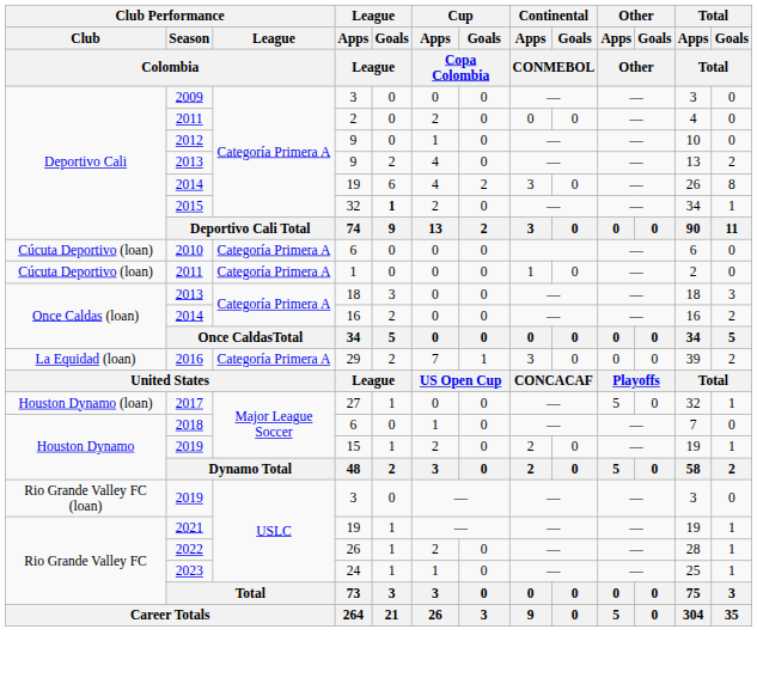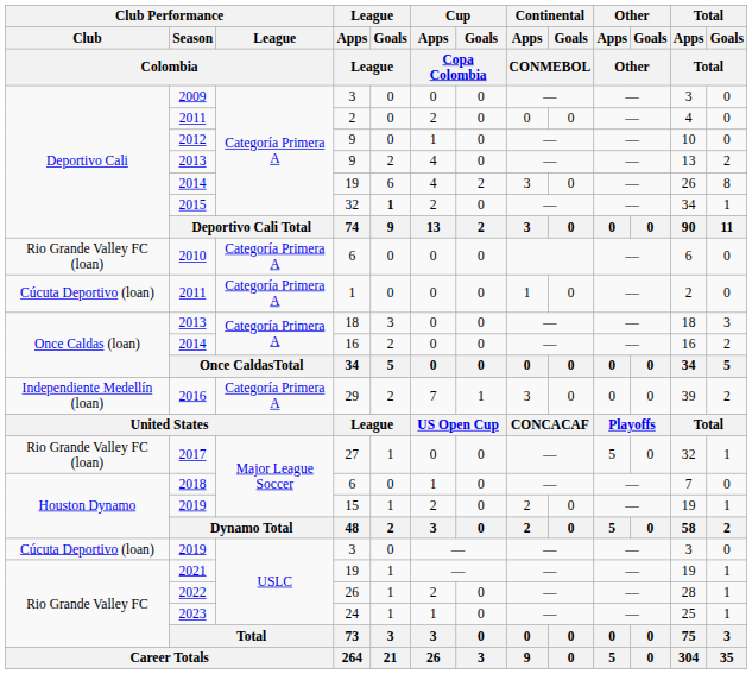2010 | Club Performance / Club / Colombia: Cúcuta Deportivo (loan) -> Rio Grande Valley FC (loan)
2016 | Club Performance / Club / Colombia: La Equidad (loan) -> Independiente Medellín (loan)
2017 | Club Performance / Club / Colombia: Houston Dynamo (loan) -> Rio Grande Valley FC (loan)
2019 / 3 | Club Performance / Club / Colombia: Rio Grande Valley FC (loan) -> Cúcuta Deportivo (loan)
